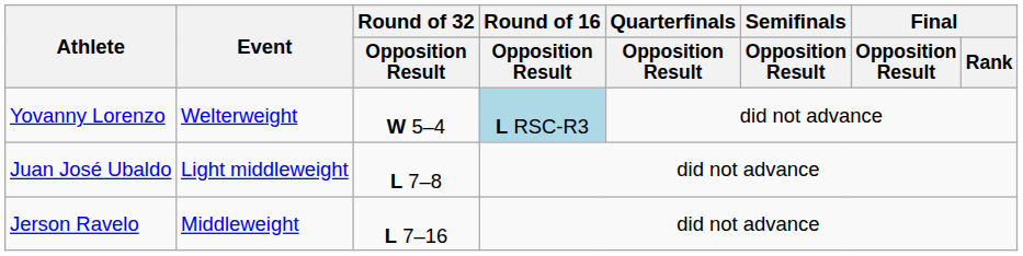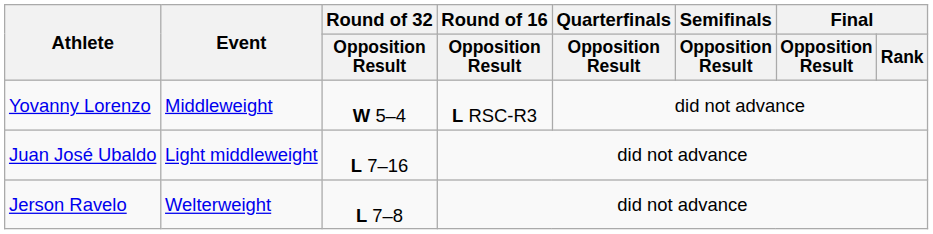Yovanny Lorenzo | Event: Welterweight -> Middleweight
Yovanny Lorenzo | Round of 16 / Opposition Result: lightblue background -> no background
Juan José Ubaldo | Round of 32 / Opposition Result: L 7–8 -> L 7–16
Jerson Ravelo | Event: Middleweight -> Welterweight
Jerson Ravelo | Round of 32 / Opposition Result: L 7–16 -> L 7–8
